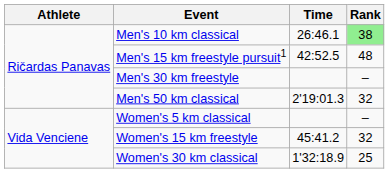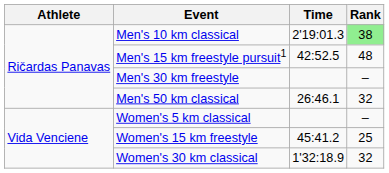Men's 10 km classical | Time: 26:46.1 -> 2'19:01.3
Men's 50 km classical | Time: 2'19:01.3 -> 26:46.1
Women's 15 km freestyle | Rank: 32 -> 25
Women's 30 km classical | Rank: 25 -> 32
